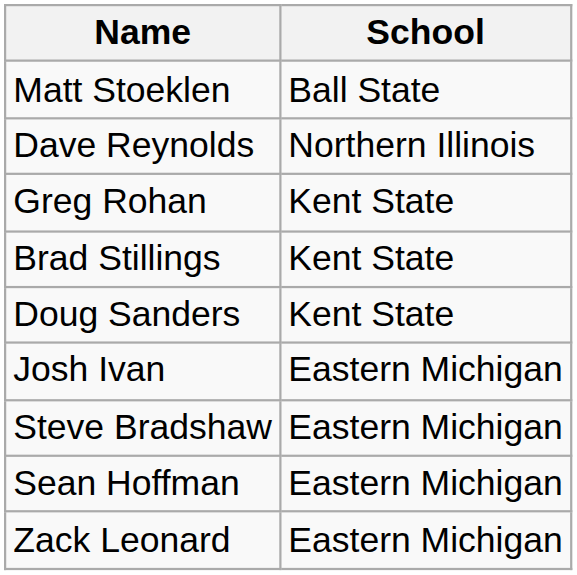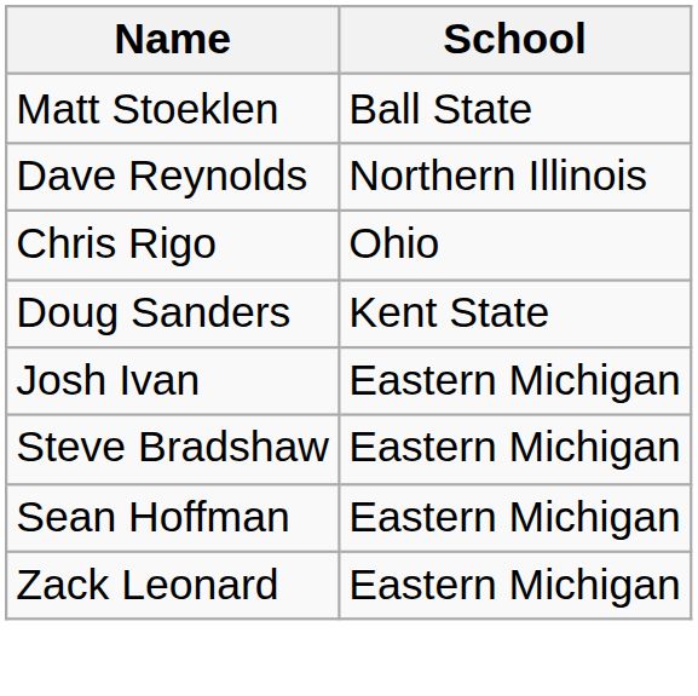+ row: Chris Rigo | Ohio
- row: Greg Rohan | Kent State
- row: Brad Stillings | Kent State
